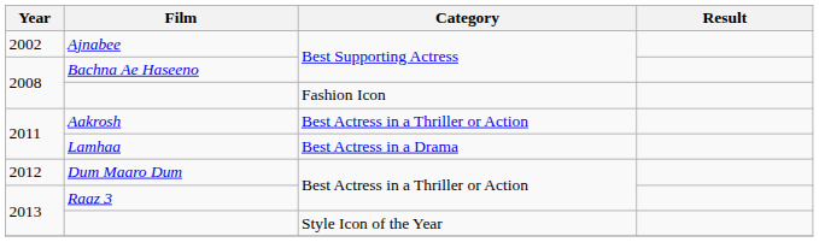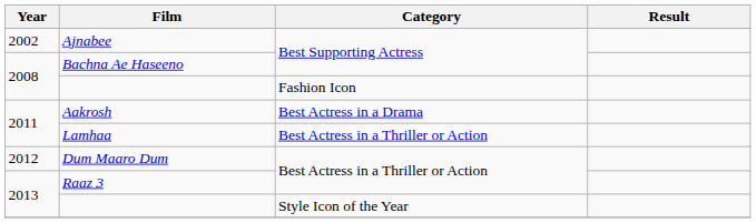Aakrosh | Category: Best Actress in a Thriller or Action -> Best Actress in a Drama
Lamhaa | Category: Best Actress in a Drama -> Best Actress in a Thriller or Action
